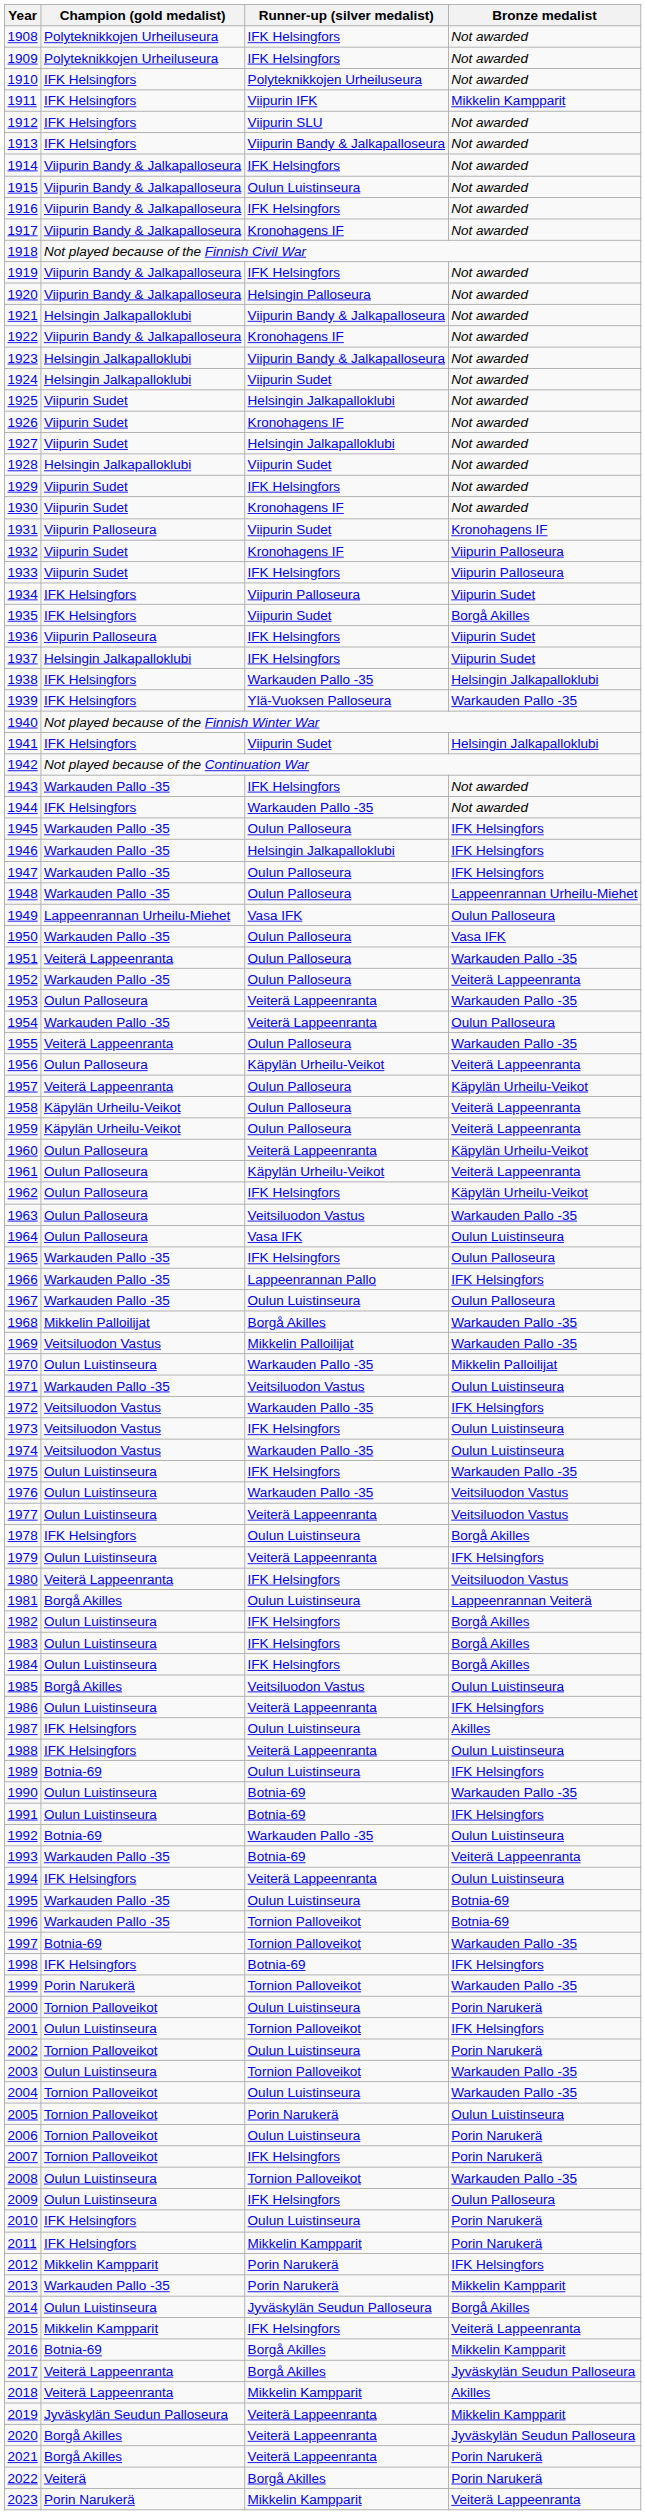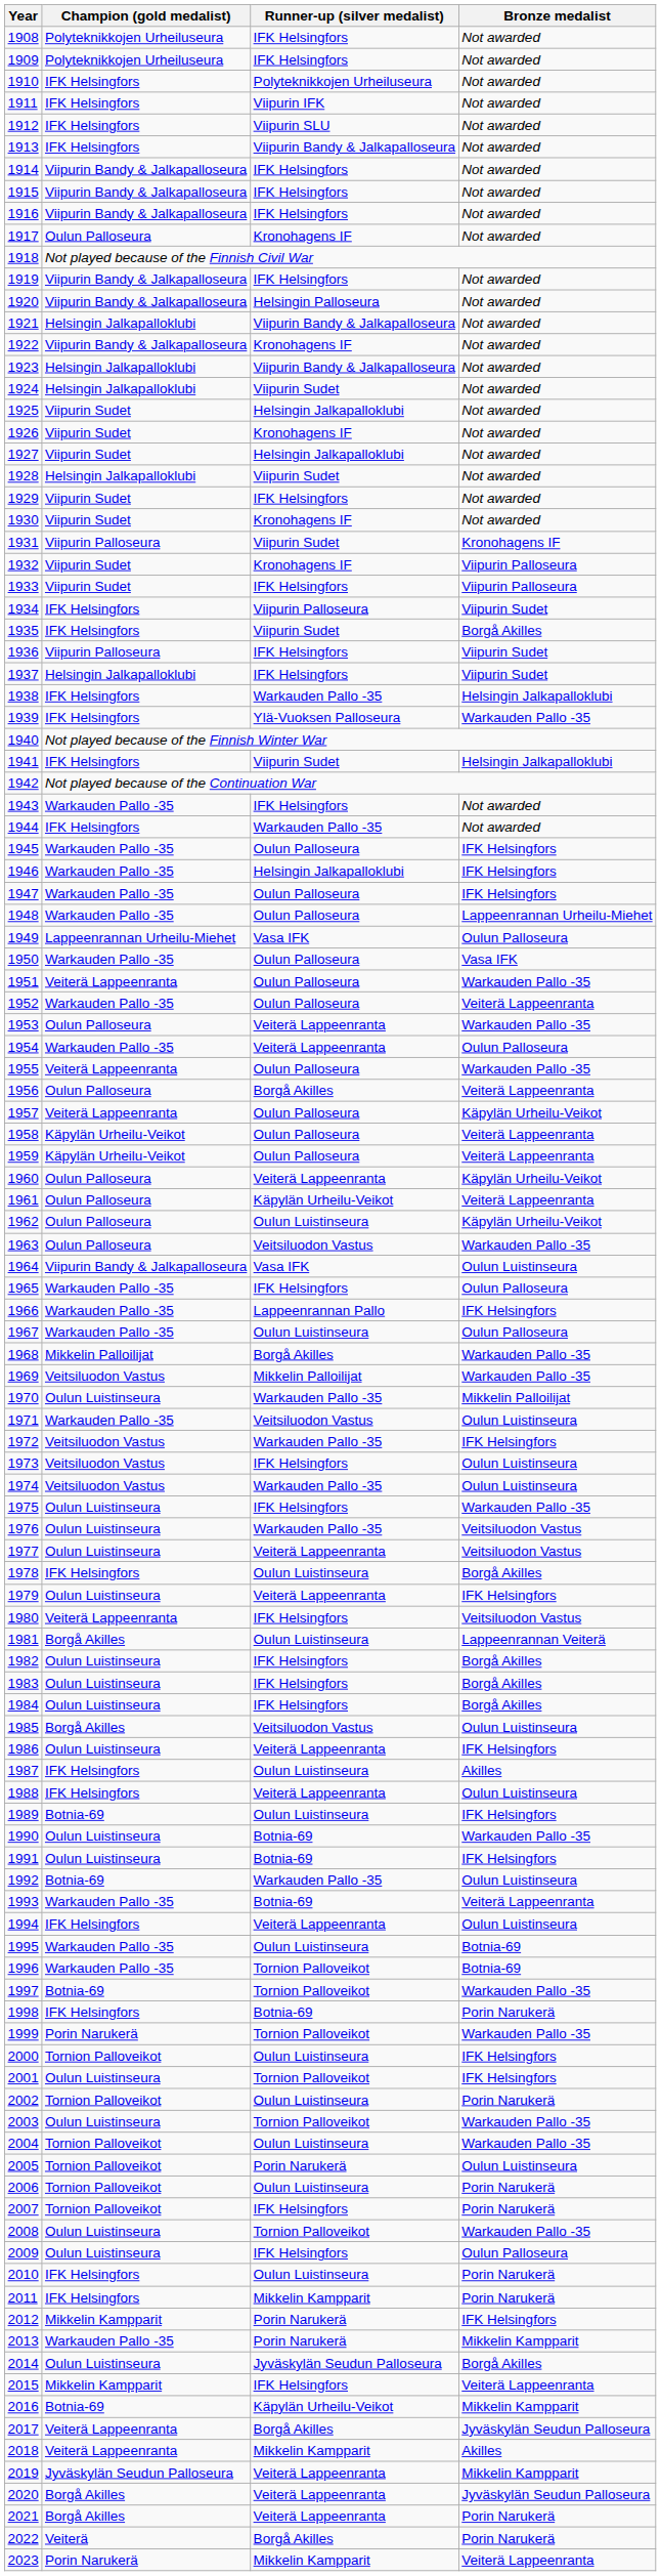1911 | Bronze medalist: Mikkelin Kampparit -> Not awarded
1915 | Runner-up (silver medalist): Oulun Luistinseura -> IFK Helsingfors
1917 | Champion (gold medalist): Viipurin Bandy & Jalkapalloseura -> Oulun Palloseura
1956 | Runner-up (silver medalist): Käpylän Urheilu-Veikot -> Borgå Akilles
1962 | Runner-up (silver medalist): IFK Helsingfors -> Oulun Luistinseura
1964 | Champion (gold medalist): Oulun Palloseura -> Viipurin Bandy & Jalkapalloseura
1998 | Bronze medalist: IFK Helsingfors -> Porin Narukerä
2000 | Bronze medalist: Porin Narukerä -> IFK Helsingfors
2016 | Runner-up (silver medalist): Borgå Akilles -> Käpylän Urheilu-Veikot
